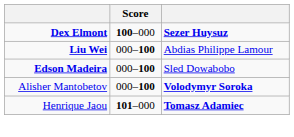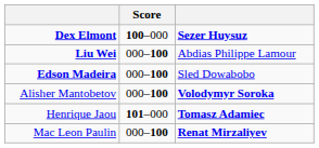+ row: Mac Leon Paulin | 000–100 | Renat Mirzaliyev
